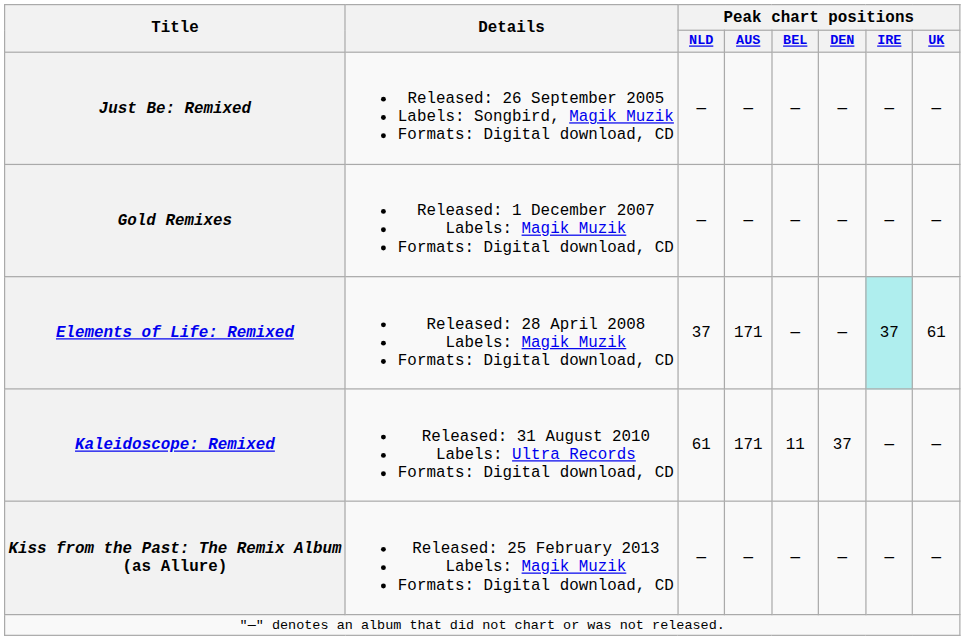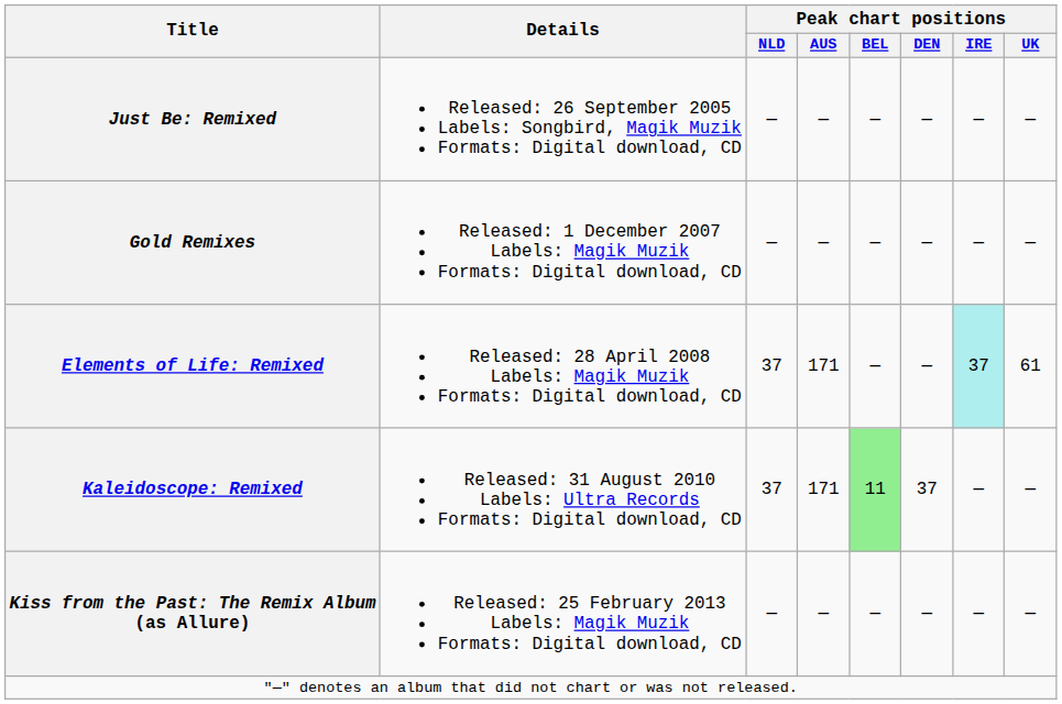Kaleidoscope: Remixed | Peak chart positions / NLD: 61 -> 37
Kaleidoscope: Remixed | Peak chart positions / BEL: no background -> lightgreen background
